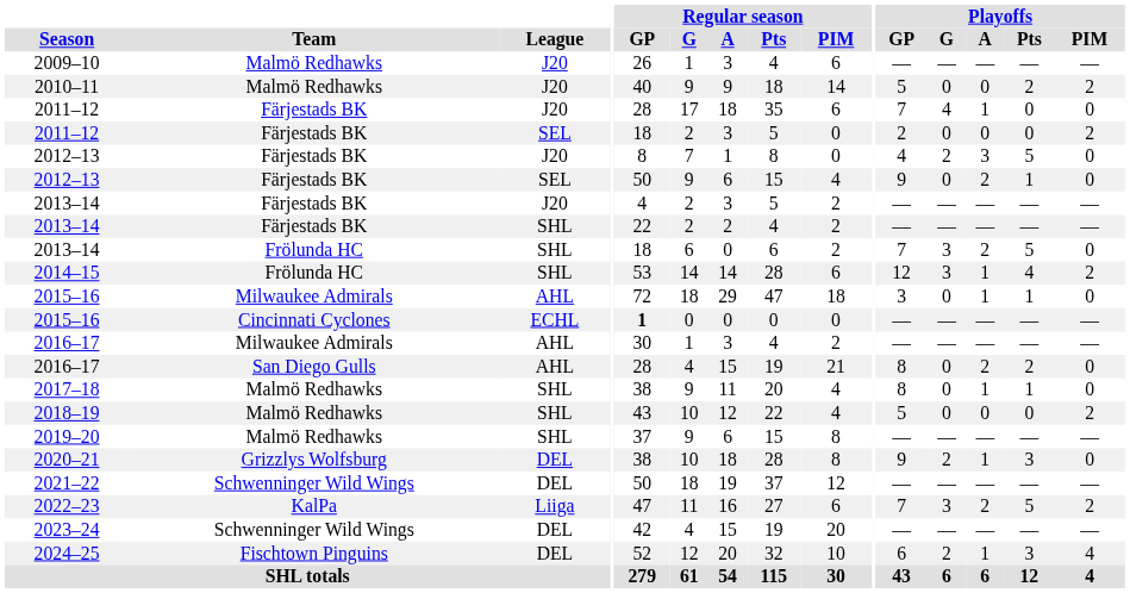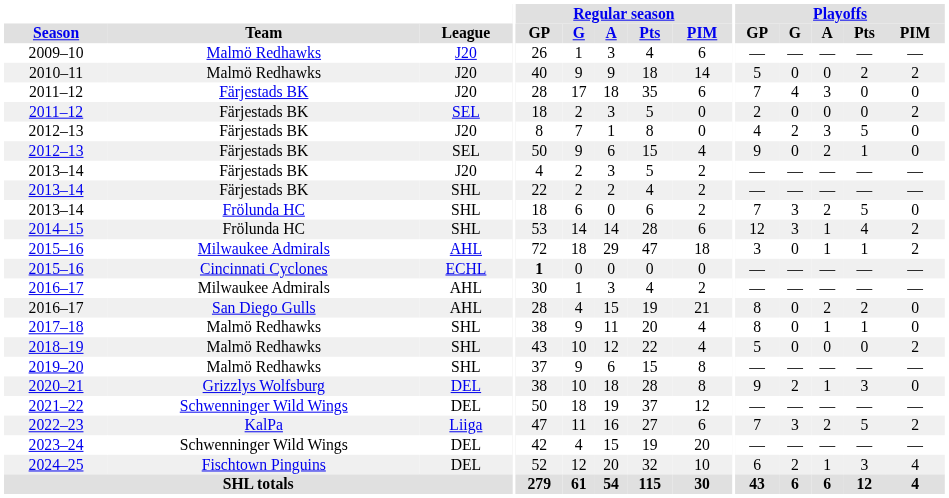2011–12 / J20 | Playoffs / A: 1 -> 3
2015–16 / AHL | Playoffs / PIM: 0 -> 2
